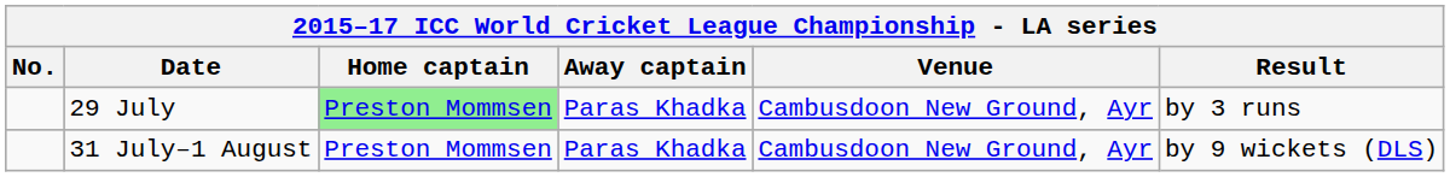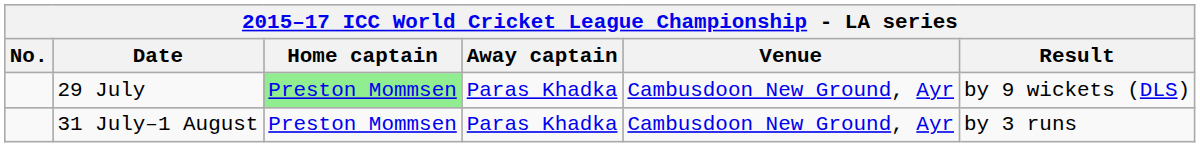29 July | Result: by 3 runs -> by 9 wickets (DLS)
31 July–1 August | Result: by 9 wickets (DLS) -> by 3 runs
